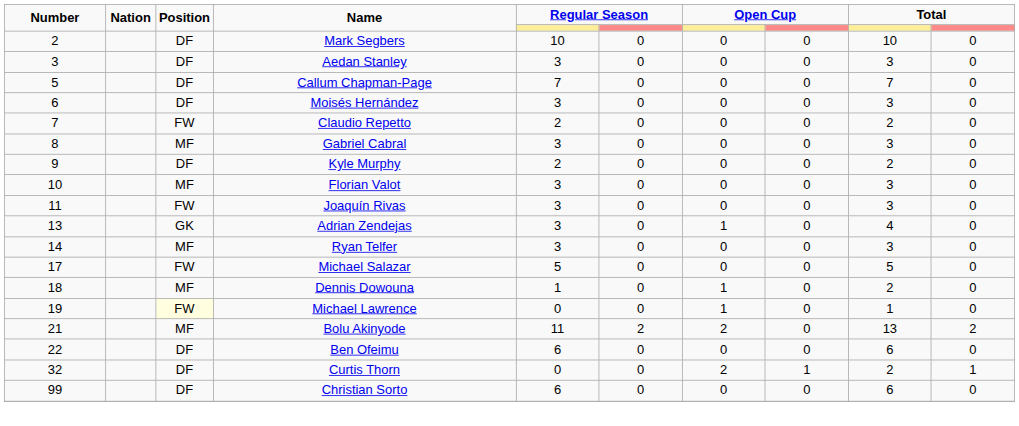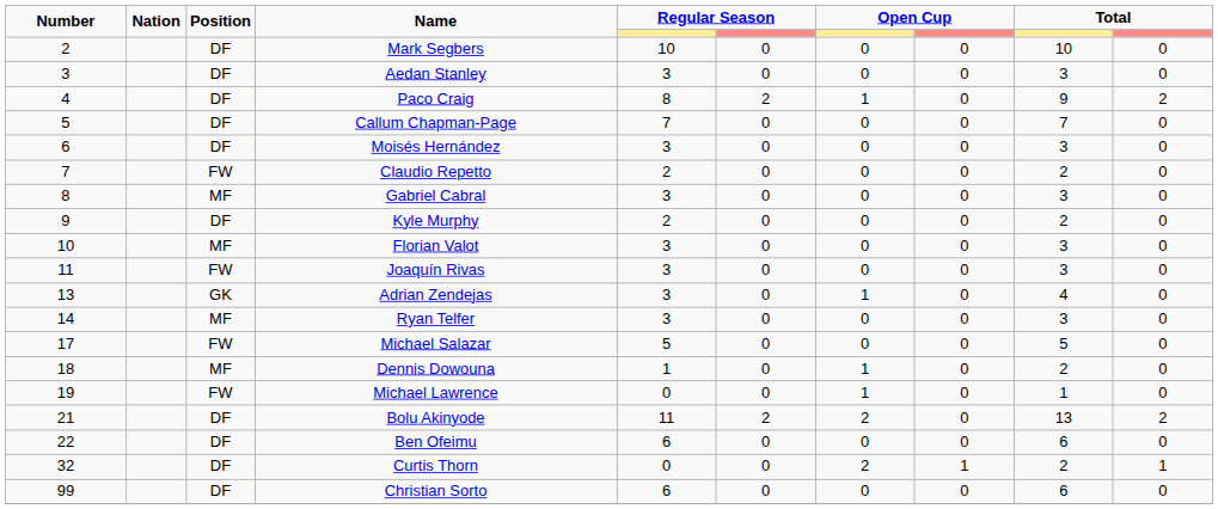+ row: 4 | DF | Paco Craig | 8 | 2 | 1 | 0 | 9 | 2
Michael Lawrence | Position: lightyellow background -> no background
Bolu Akinyode | Position: MF -> DF
